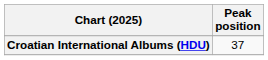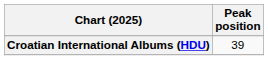Croatian International Albums (HDU) | Peak position: 37 -> 39
